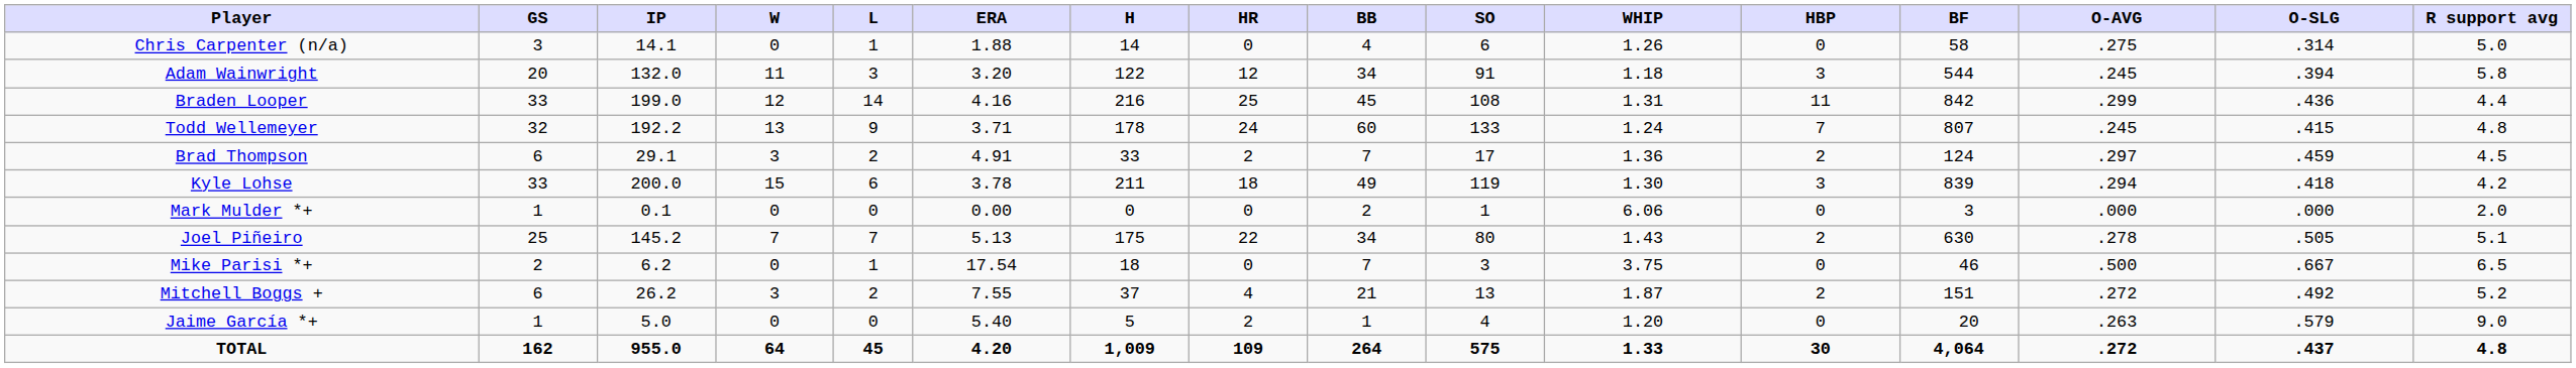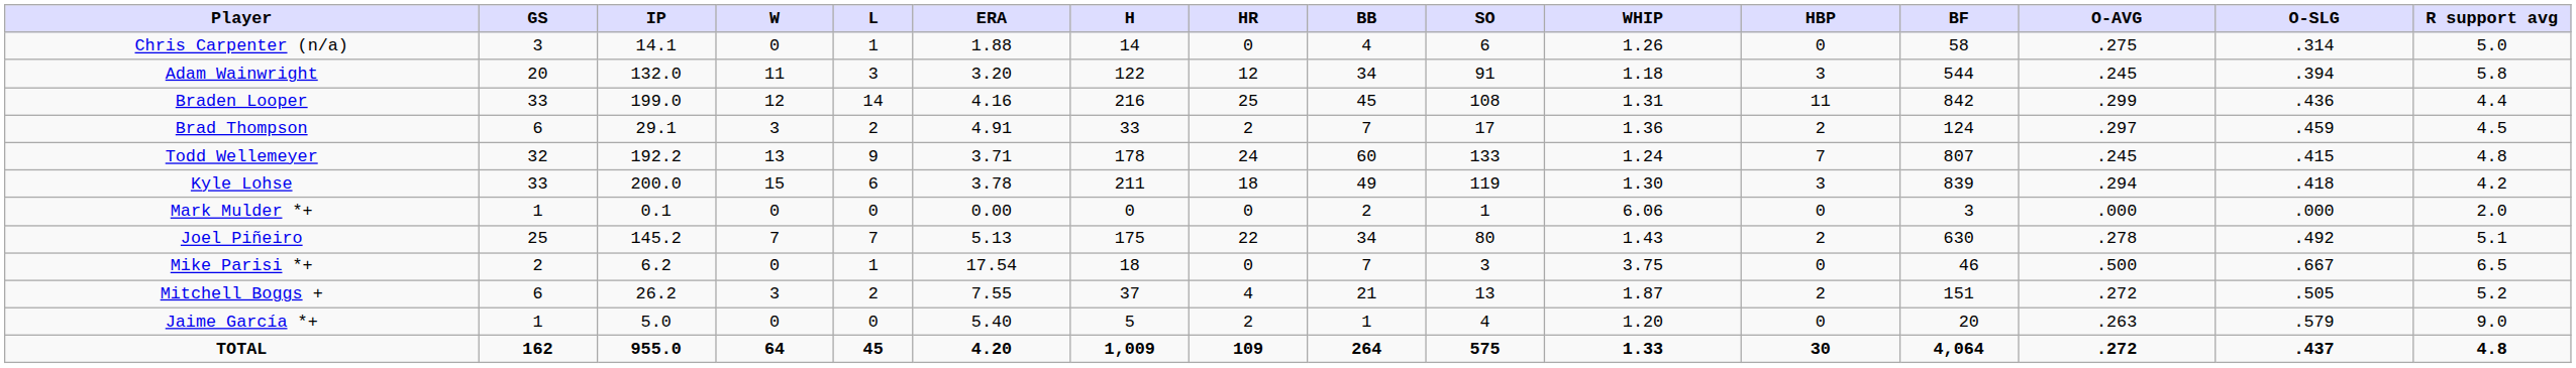rows swapped: Brad Thompson <-> Todd Wellemeyer
Joel Piñeiro | O-SLG: .505 -> .492
Mitchell Boggs + | O-SLG: .492 -> .505
